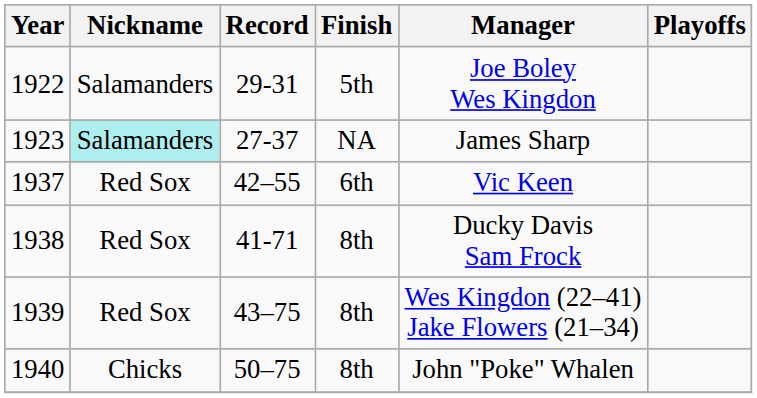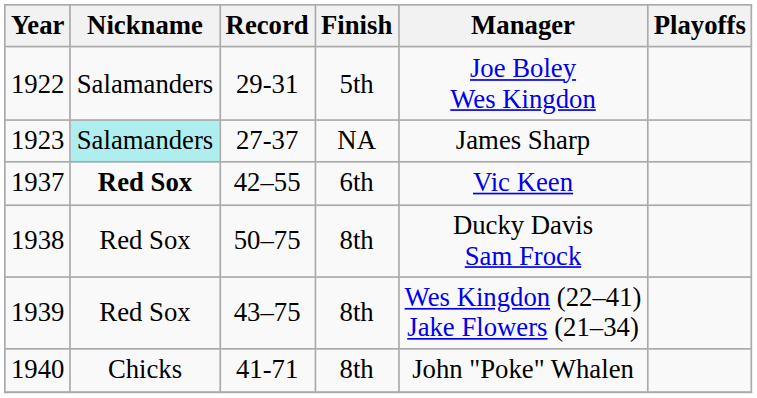1937 | Nickname: normal -> bold
1938 | Record: 41-71 -> 50–75
1940 | Record: 50–75 -> 41-71
